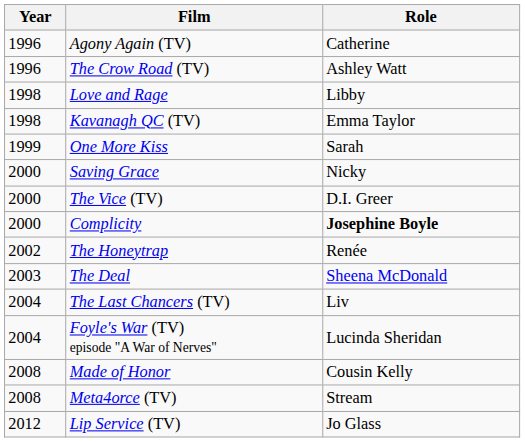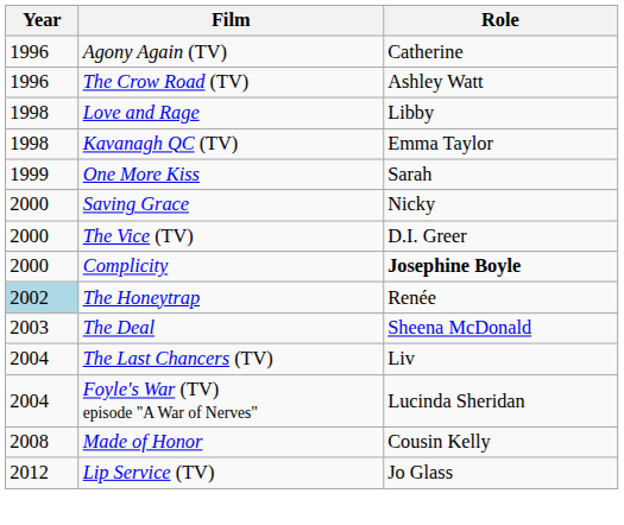The Honeytrap | Year: no background -> lightblue background
- row: 2008 | Meta4orce (TV) | Stream
